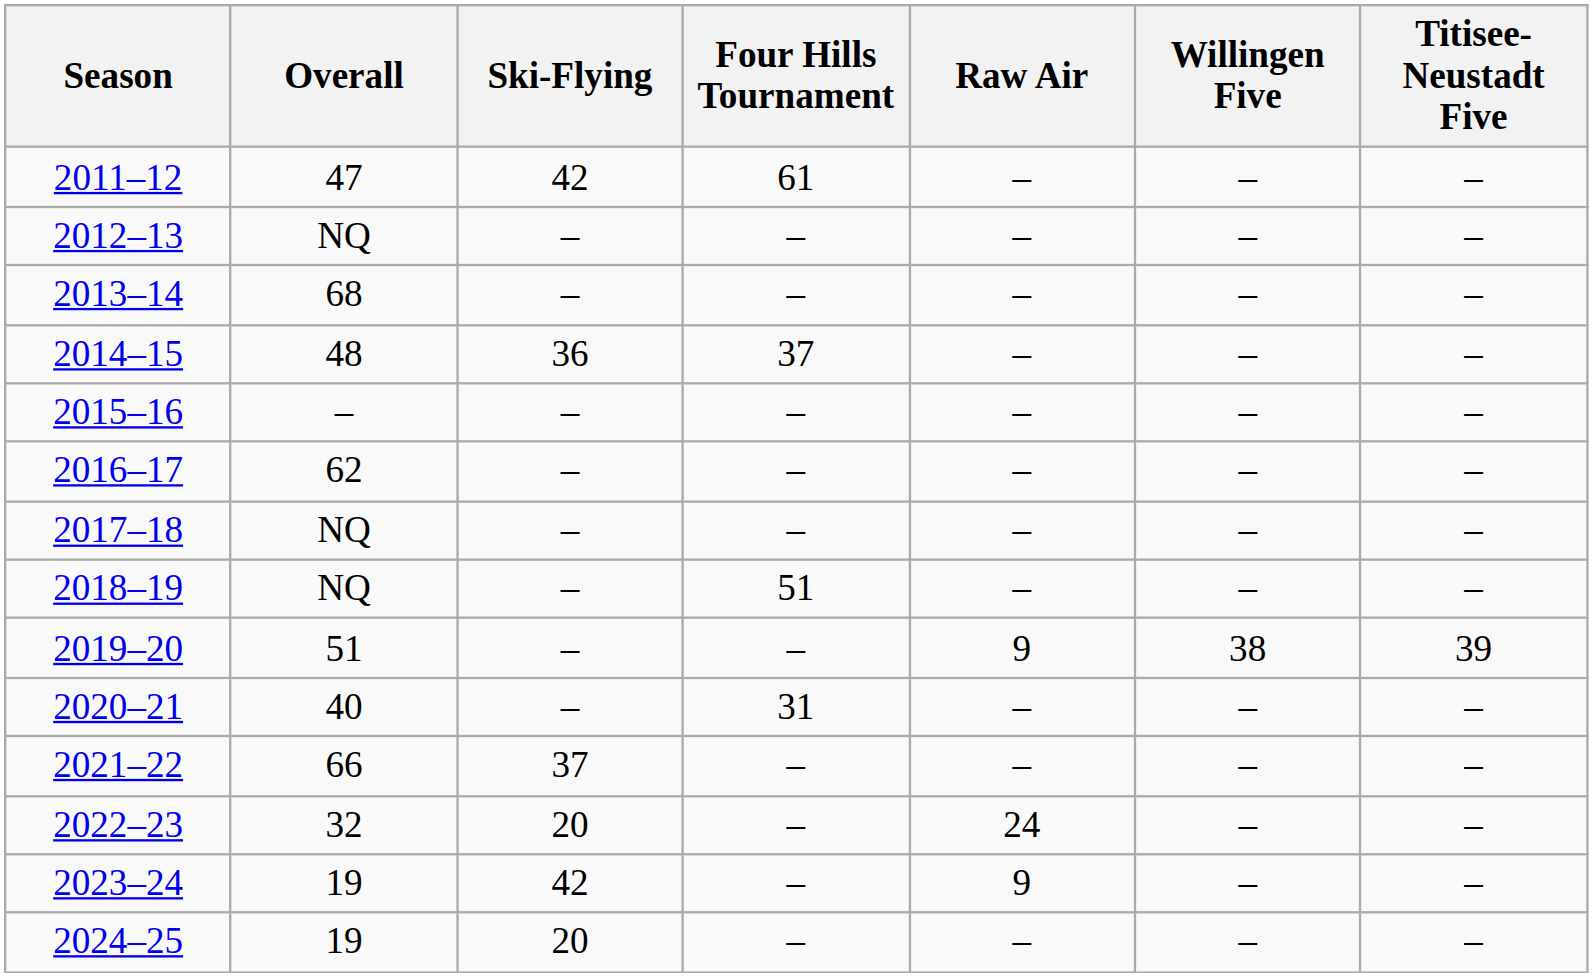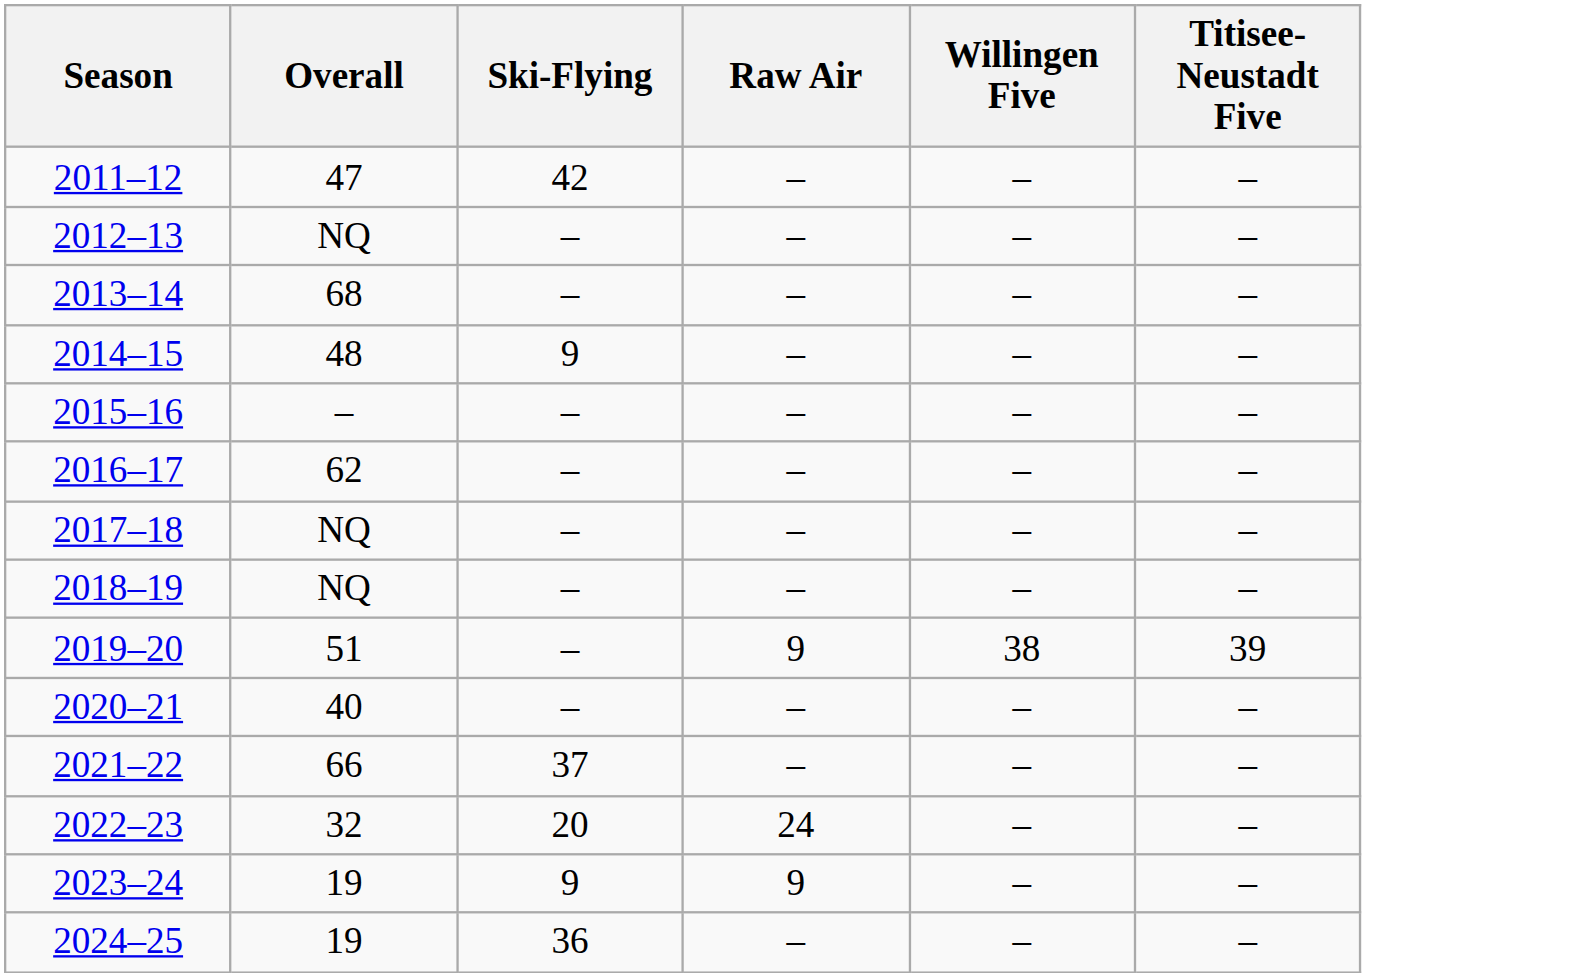- column: Four Hills Tournament | 61 | – | – | 37 | – | – | – | 51 | – | 31 | – | – | – | –
2014–15 | Ski-Flying: 36 -> 9
2023–24 | Ski-Flying: 42 -> 9
2024–25 | Ski-Flying: 20 -> 36
